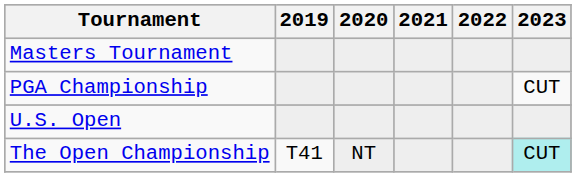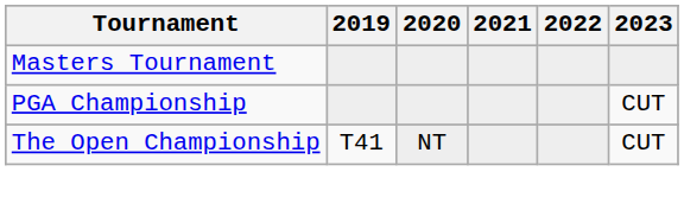- row: U.S. Open
The Open Championship | 2023: paleturquoise background -> no background
